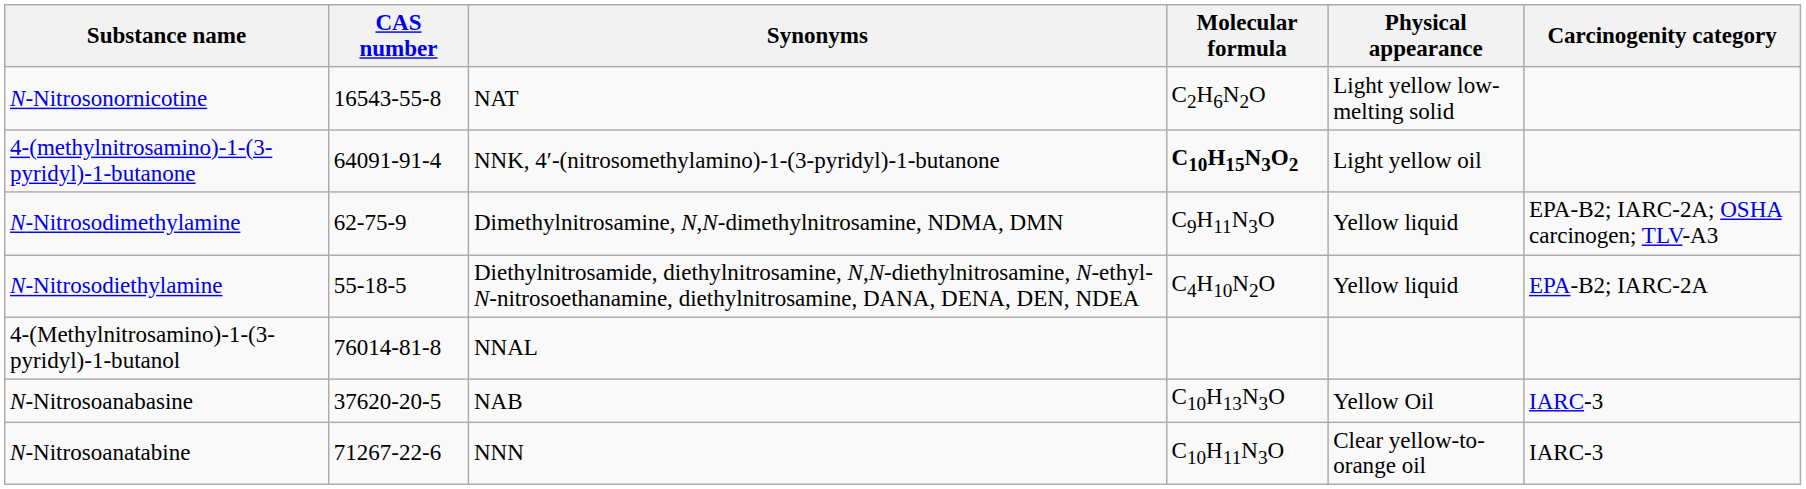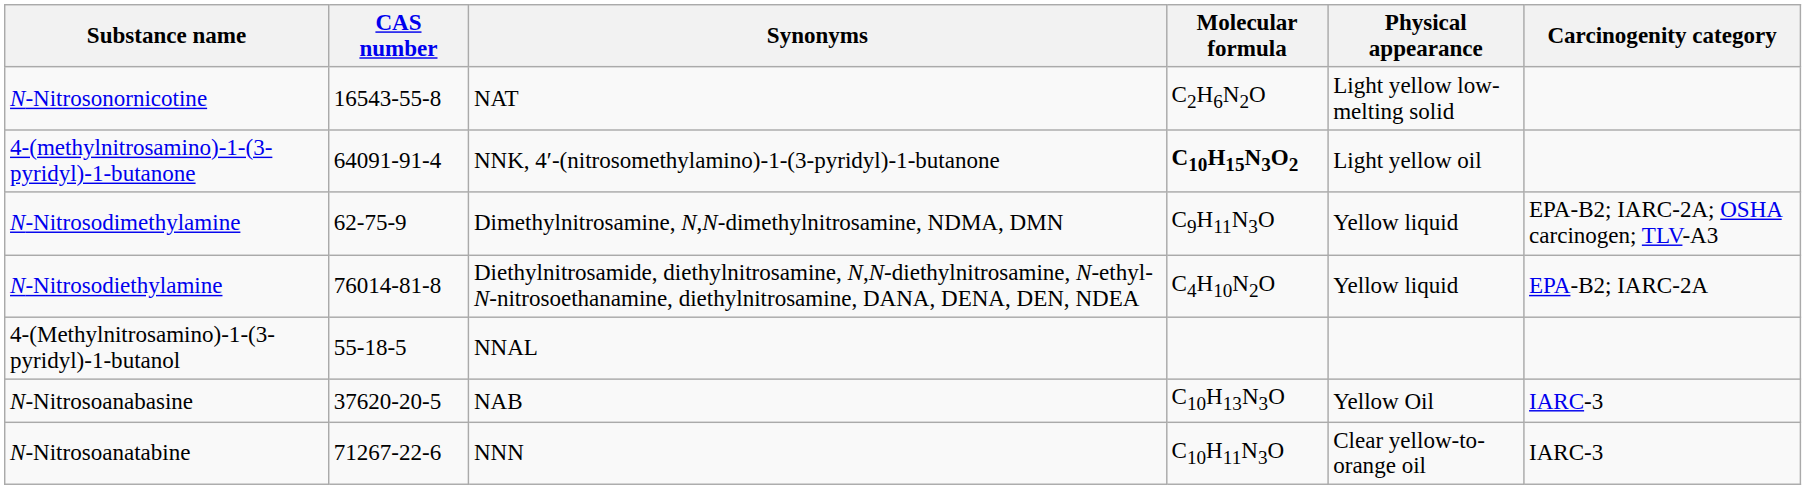N-Nitrosodiethylamine | CAS number: 55-18-5 -> 76014-81-8
4-(Methylnitrosamino)-1-(3-pyridyl)-1-butanol | CAS number: 76014-81-8 -> 55-18-5
